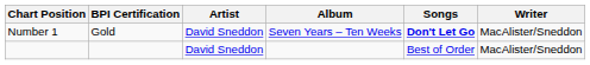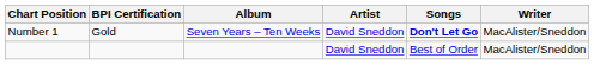columns swapped: Album <-> Artist
